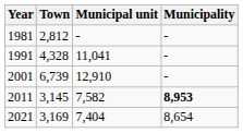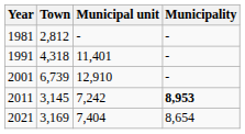1991 | Town: 4,328 -> 4,318
1991 | Municipal unit: 11,041 -> 11,401
2011 | Municipal unit: 7,582 -> 7,242
